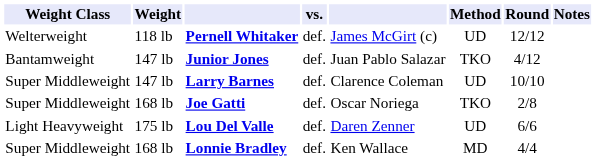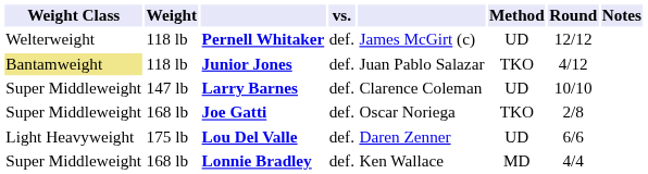Junior Jones | Weight Class: no background -> khaki background
Junior Jones | Weight: 147 lb -> 118 lb
